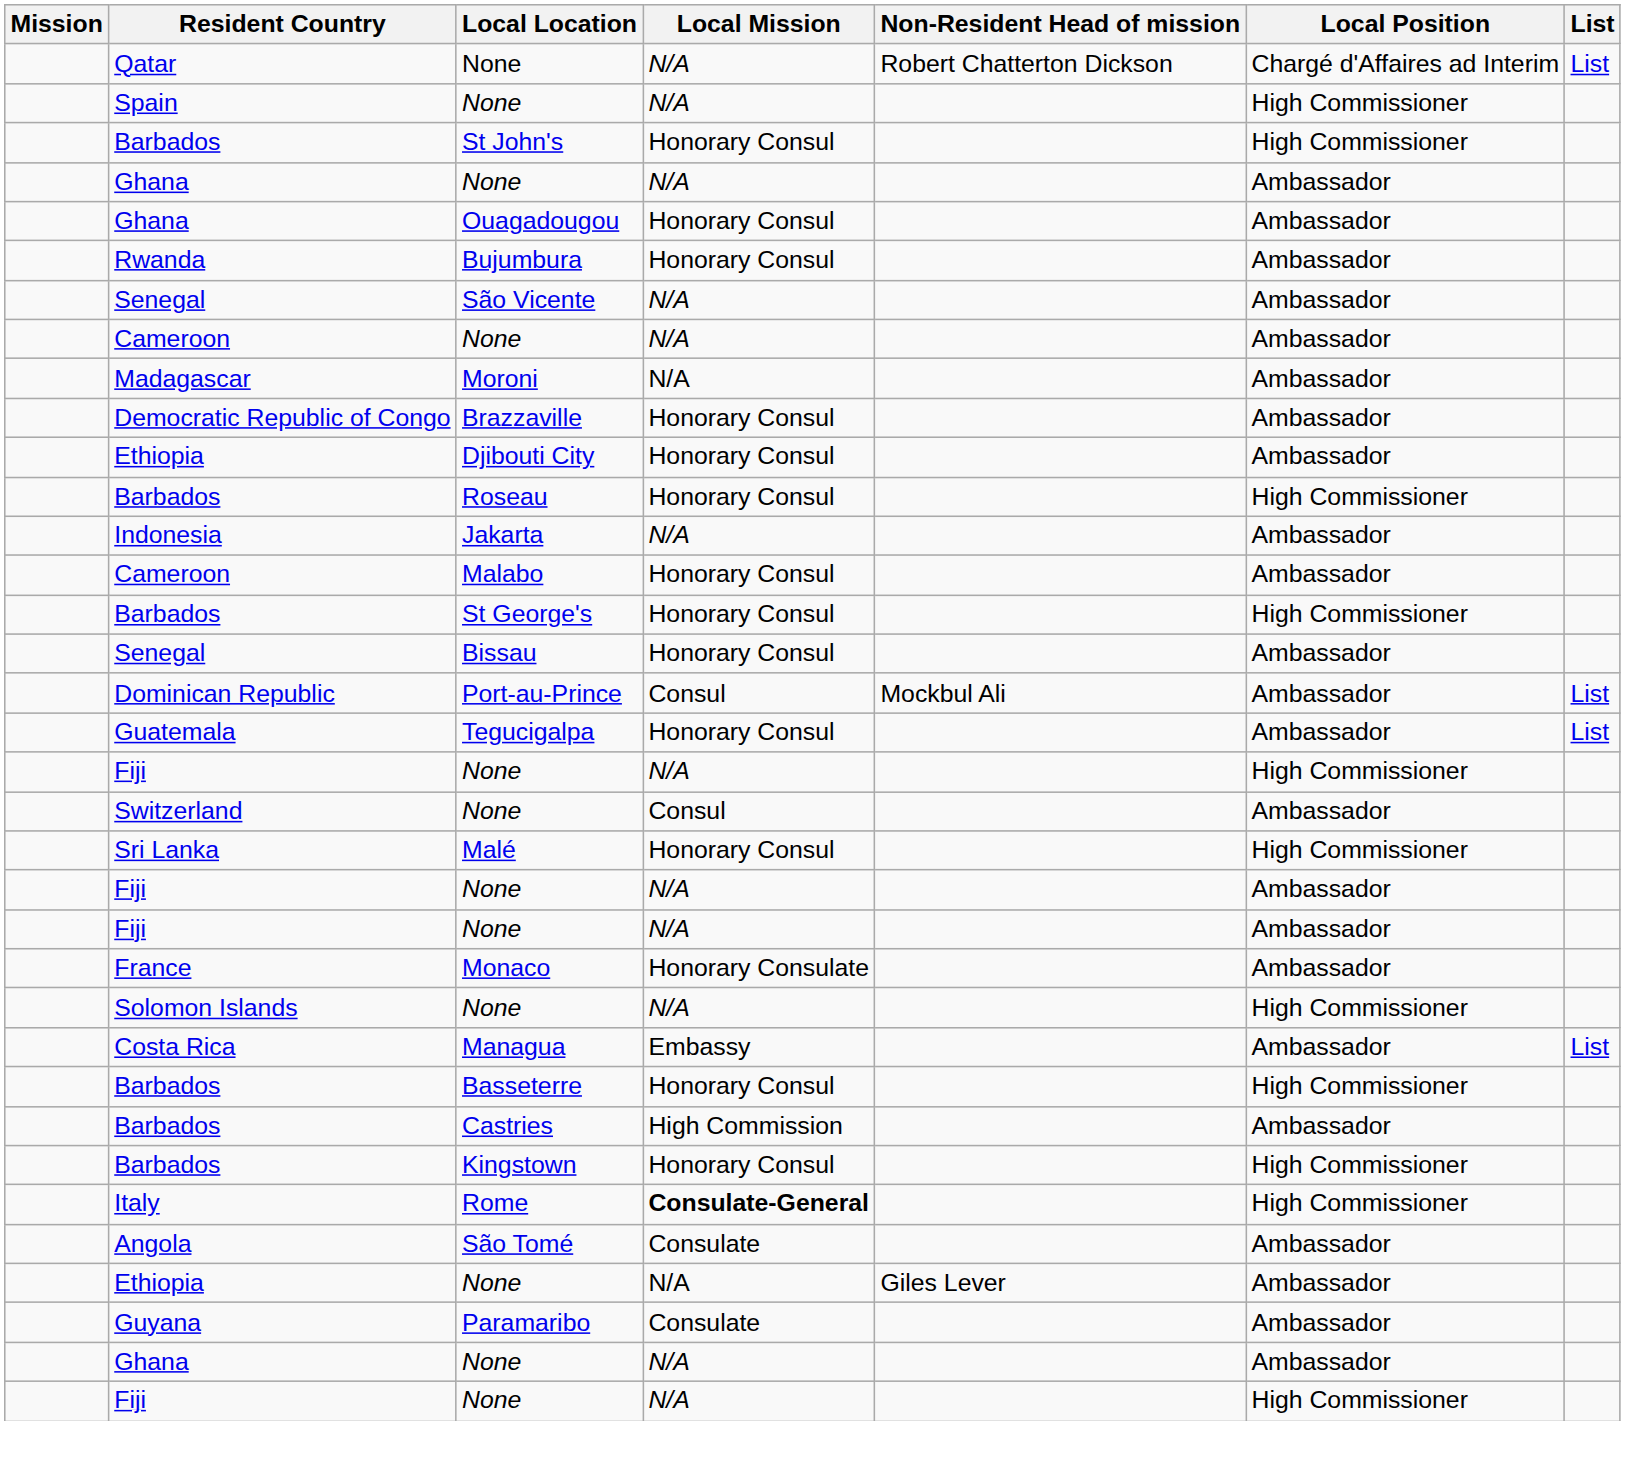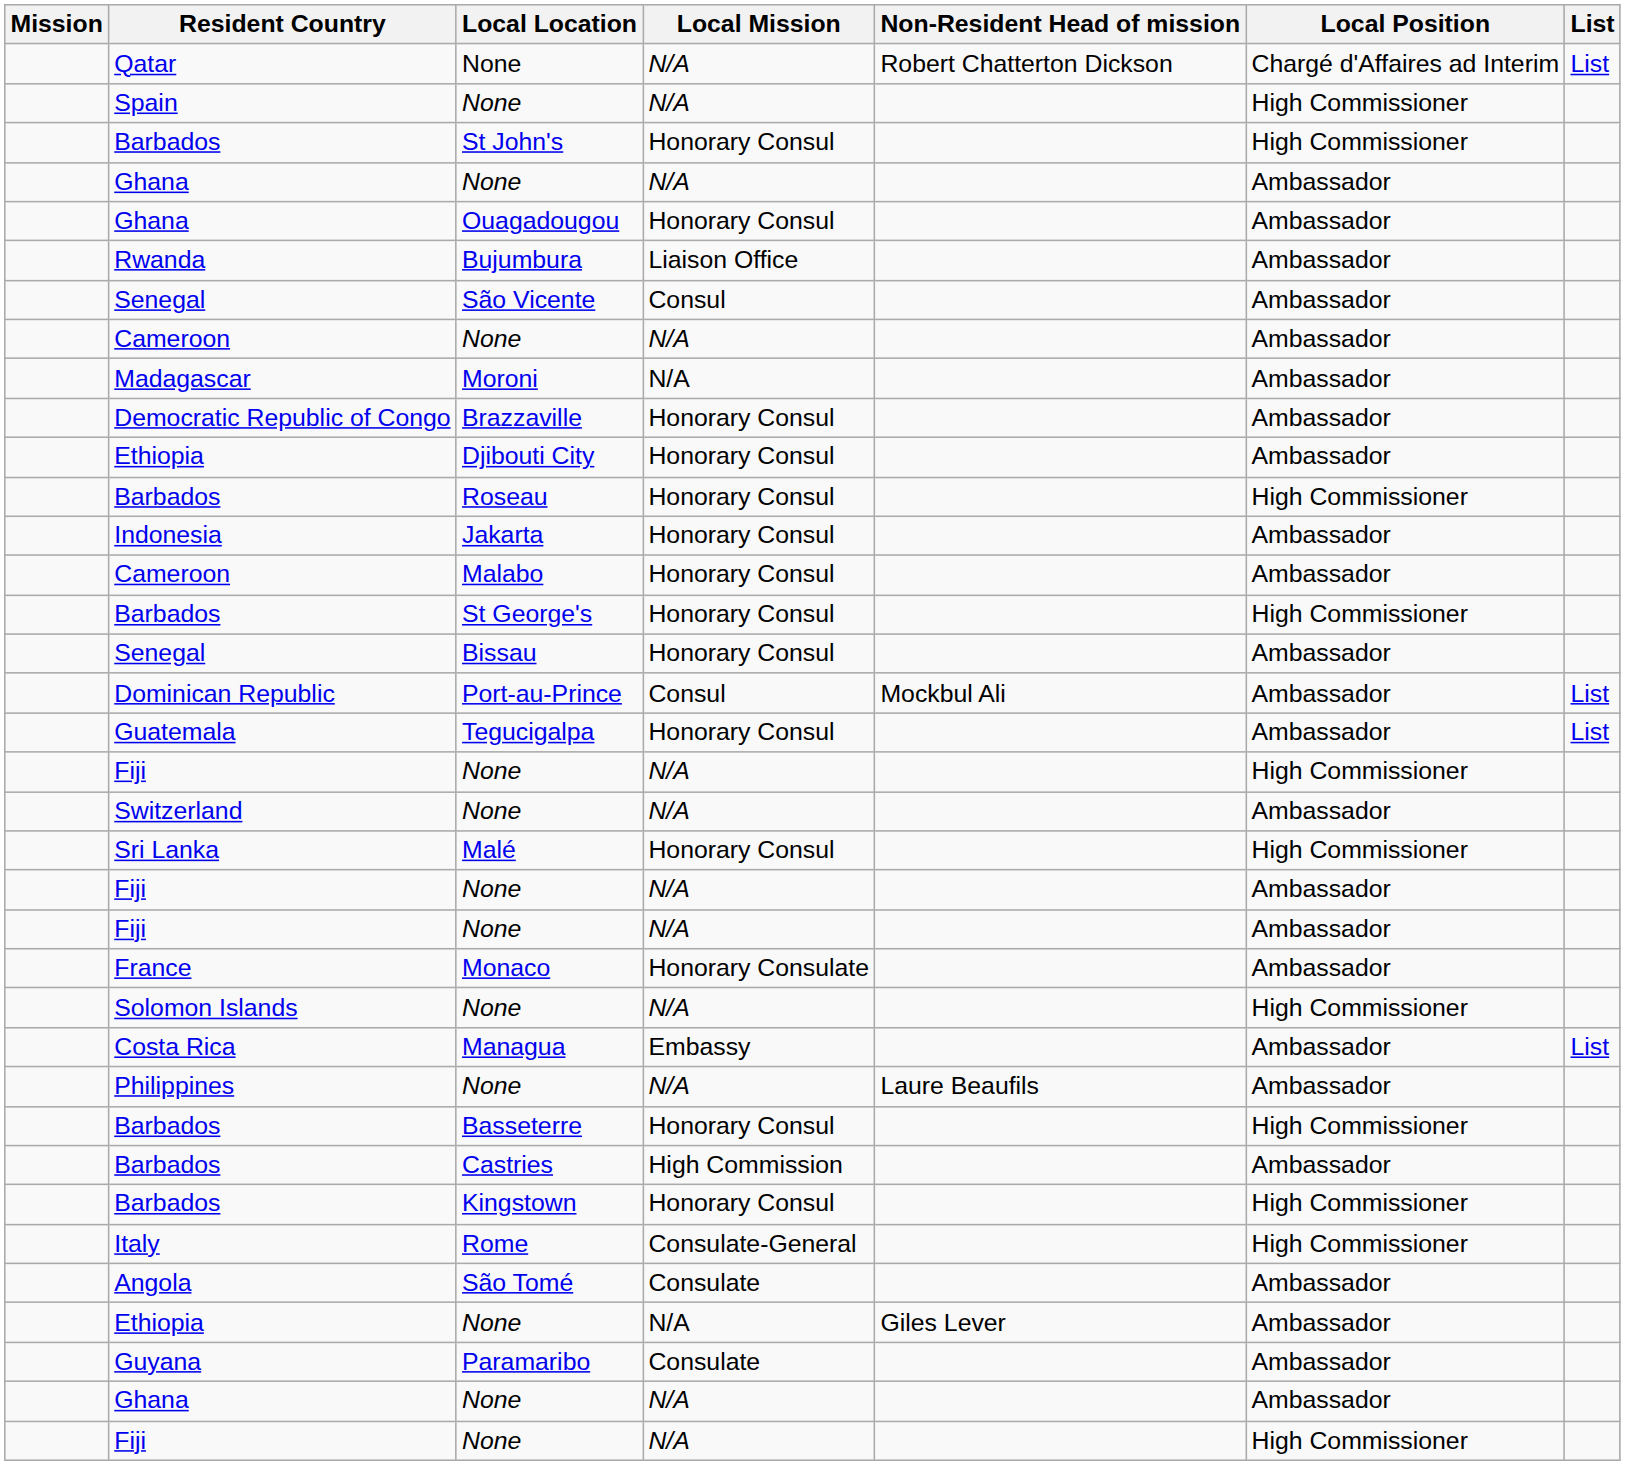Bujumbura | Local Mission: Honorary Consul -> Liaison Office
São Vicente | Local Mission: N/A -> Consul
Jakarta | Local Mission: N/A -> Honorary Consul
Switzerland / None | Local Mission: Consul -> N/A
+ row: Philippines | None | N/A | Laure Beaufils | Ambassador
Rome | Local Mission: bold -> normal
